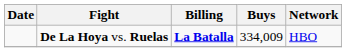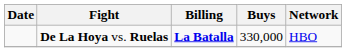De La Hoya vs. Ruelas | Buys: 334,009 -> 330,000
